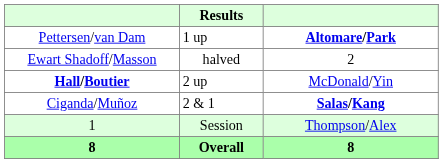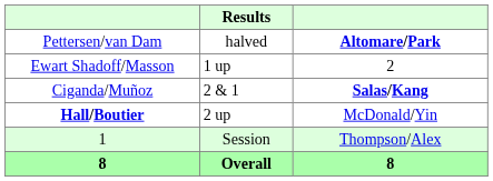Pettersen/van Dam | Results: 1 up -> halved
Ewart Shadoff/Masson | Results: halved -> 1 up
rows swapped: Hall/Boutier <-> Ciganda/Muñoz
